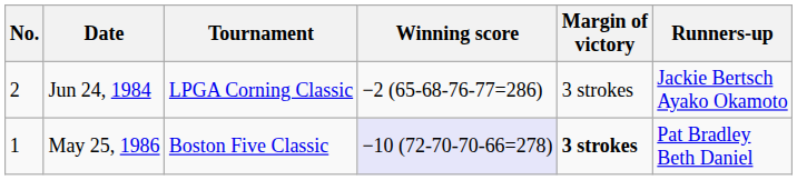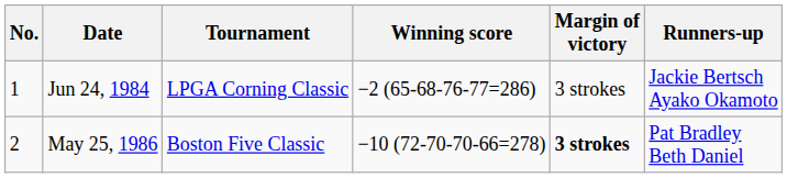Jun 24, 1984 | No.: 2 -> 1
May 25, 1986 | No.: 1 -> 2
May 25, 1986 | Winning score: lavender background -> no background
